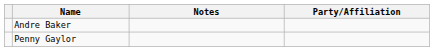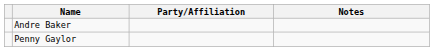columns swapped: Party/Affiliation <-> Notes
